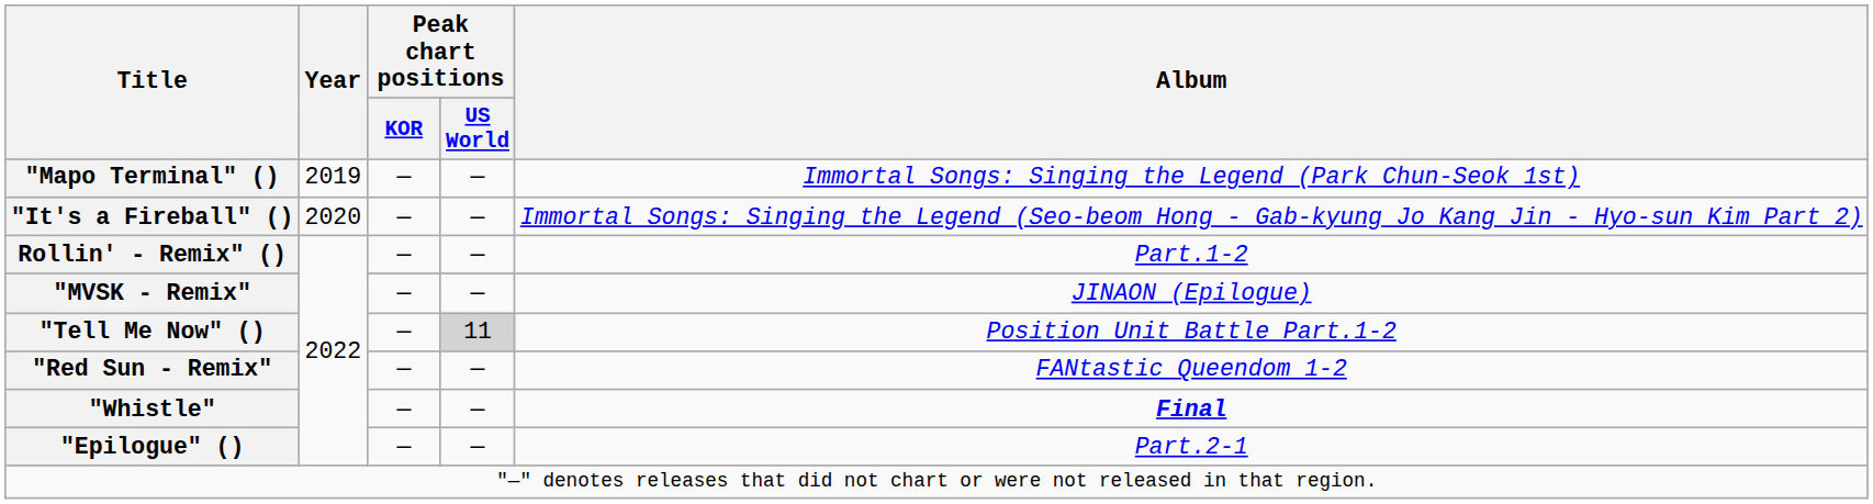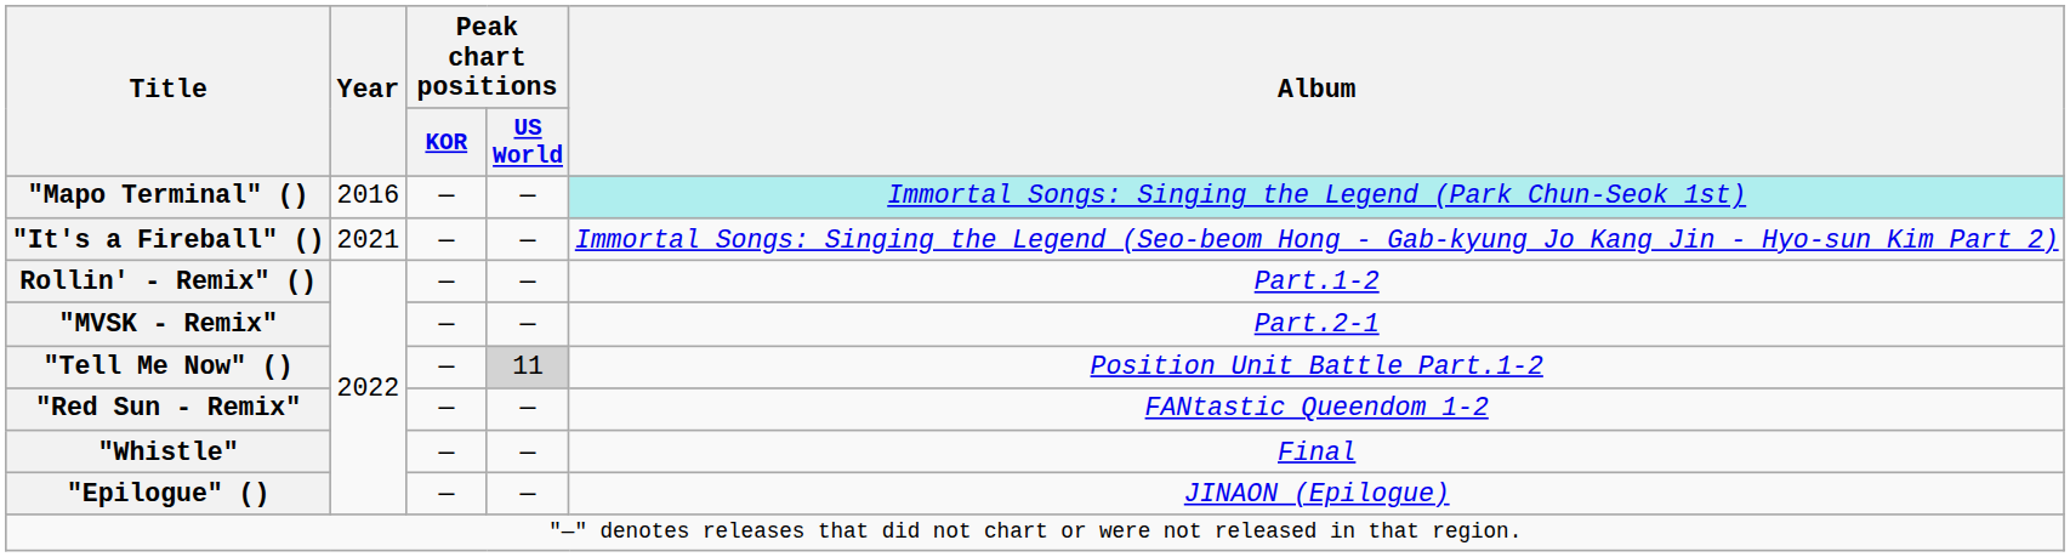"Mapo Terminal" () | Year: 2019 -> 2016
"Mapo Terminal" () | Album: no background -> paleturquoise background
"It's a Fireball" () | Year: 2020 -> 2021
"MVSK - Remix" | Album: JINAON (Epilogue) -> Part.2-1
"Whistle" | Album: bold -> normal
"Epilogue" () | Album: Part.2-1 -> JINAON (Epilogue)
